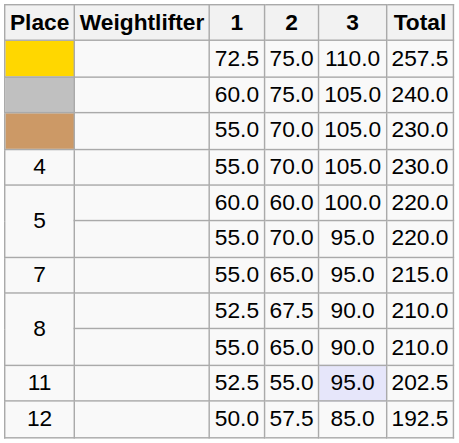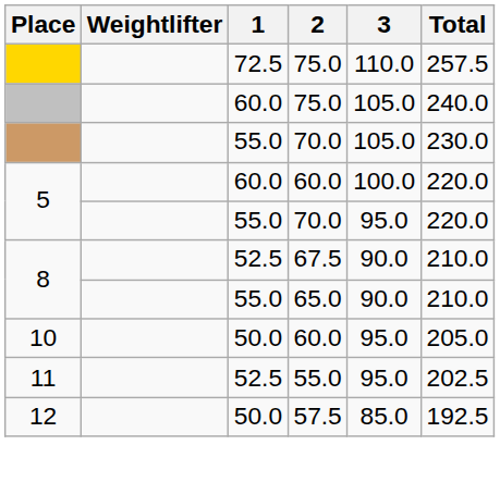- row: 4 | 55.0 | 70.0 | 105.0 | 230.0
- row: 7 | 55.0 | 65.0 | 95.0 | 215.0
+ row: 10 | 50.0 | 60.0 | 95.0 | 205.0
11 | 3: lavender background -> no background
